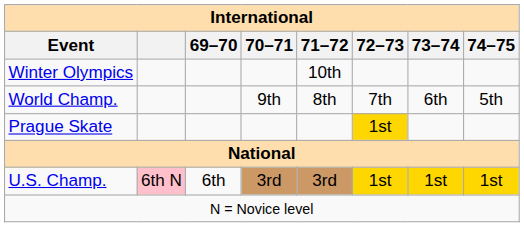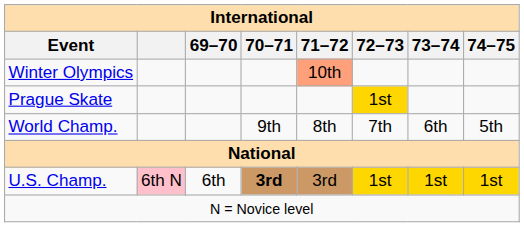Winter Olympics | 71–72: no background -> lightsalmon background
rows swapped: World Champ. <-> Prague Skate
U.S. Champ. | 70–71: normal -> bold
